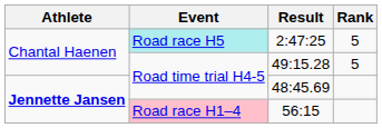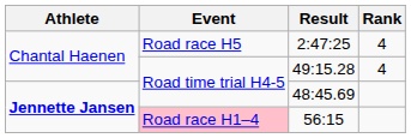2:47:25 | Event: paleturquoise background -> no background
2:47:25 | Rank: 5 -> 4
49:15.28 | Rank: 5 -> 4
